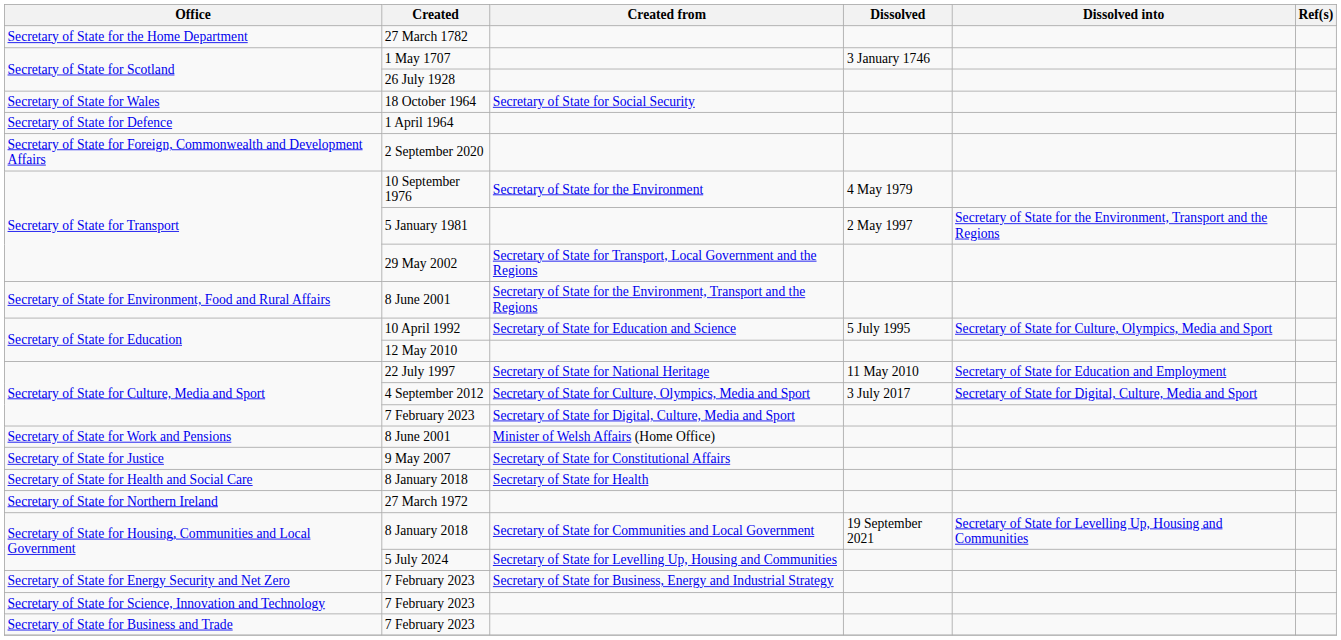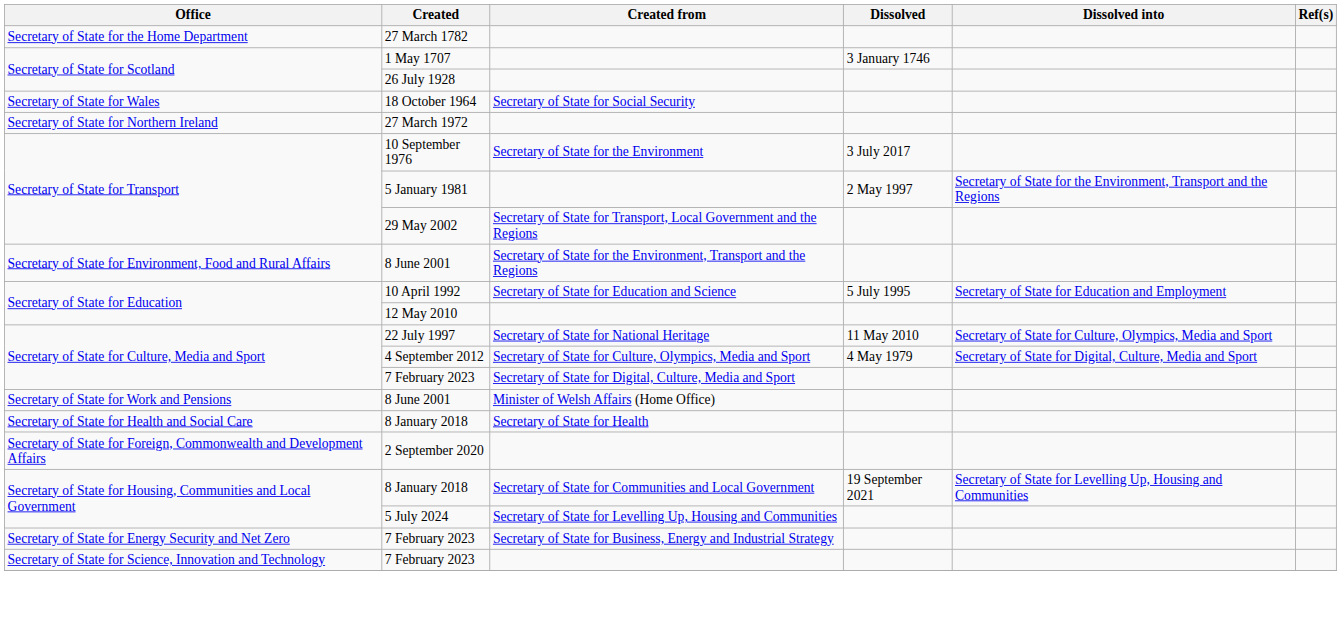- row: Secretary of State for Defence | 1 April 1964
rows swapped: 27 March 1972 <-> 2 September 2020
10 September 1976 | Dissolved: 4 May 1979 -> 3 July 2017
10 April 1992 | Dissolved into: Secretary of State for Culture, Olympics, Media and Sport -> Secretary of State for Education and Employment
22 July 1997 | Dissolved into: Secretary of State for Education and Employment -> Secretary of State for Culture, Olympics, Media and Sport
4 September 2012 | Dissolved: 3 July 2017 -> 4 May 1979
- row: Secretary of State for Justice | 9 May 2007 | Secretary of State for Constitutional Affairs
- row: Secretary of State for Business and Trade | 7 February 2023
